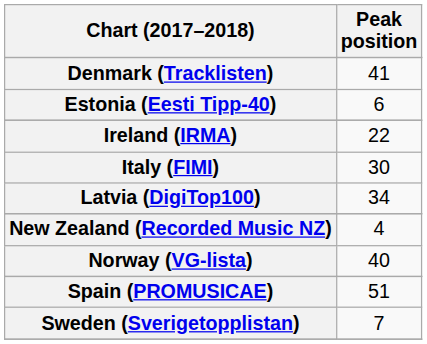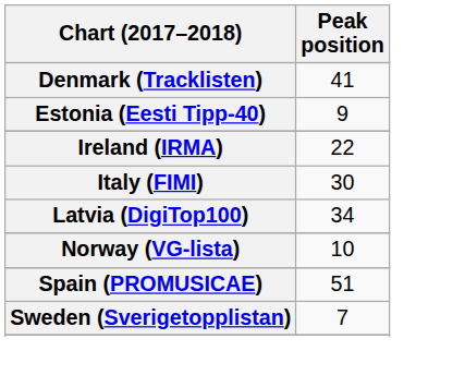Estonia (Eesti Tipp-40) | Peak position: 6 -> 9
- row: New Zealand (Recorded Music NZ) | 4
Norway (VG-lista) | Peak position: 40 -> 10
